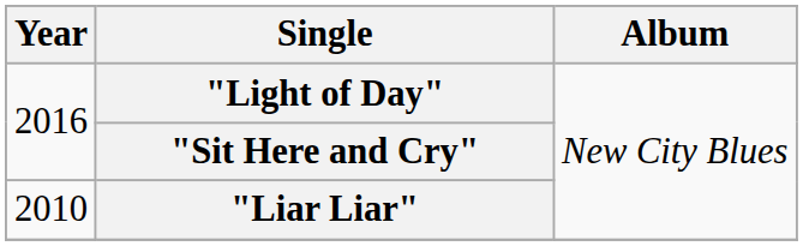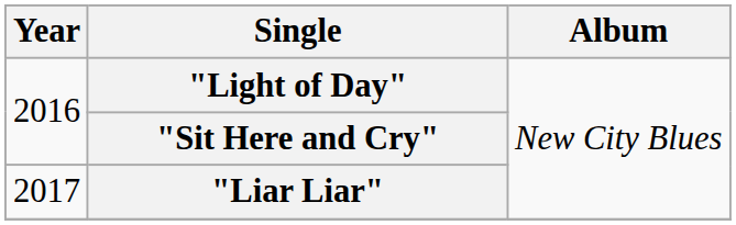"Liar Liar" | Year: 2010 -> 2017
